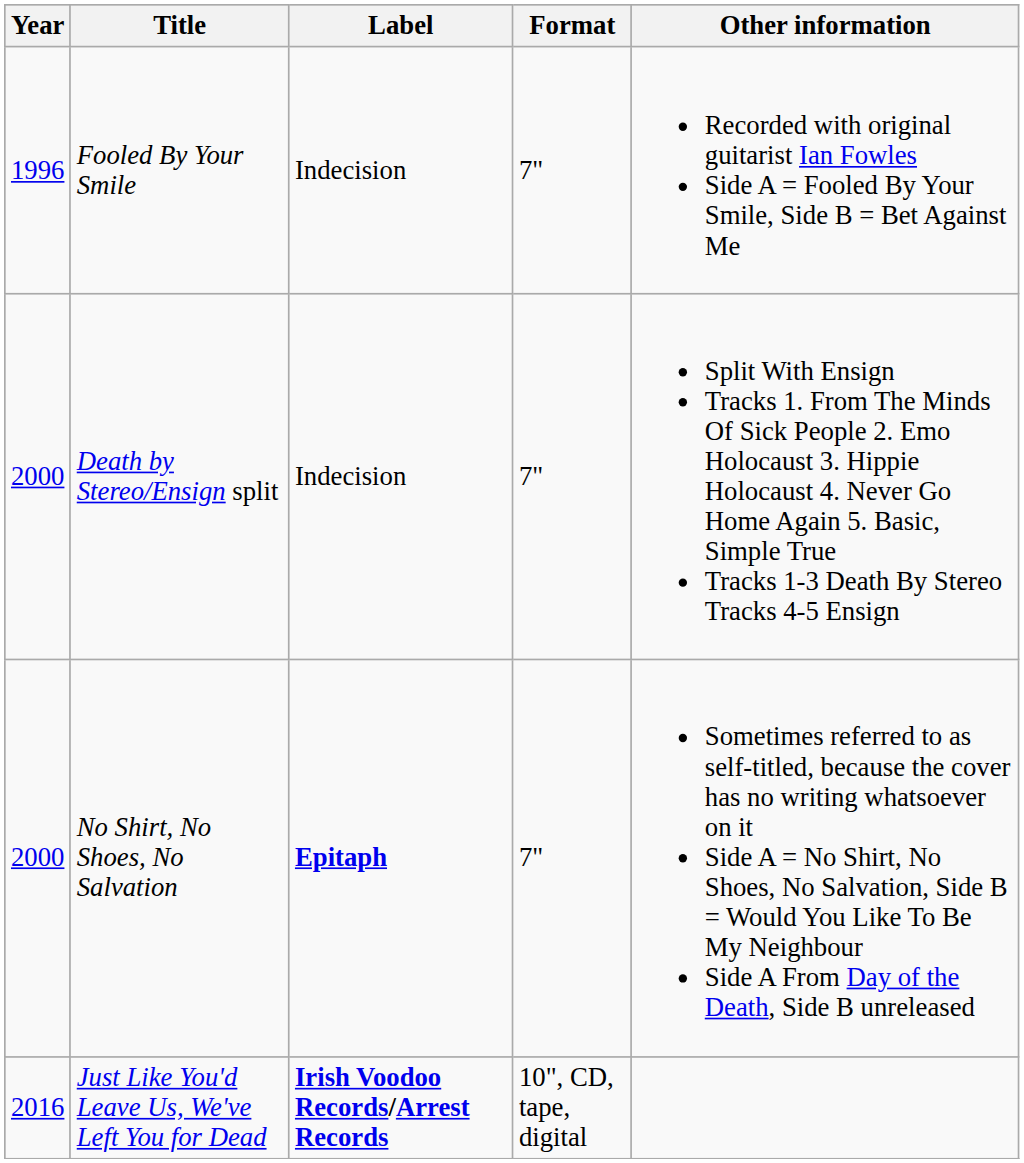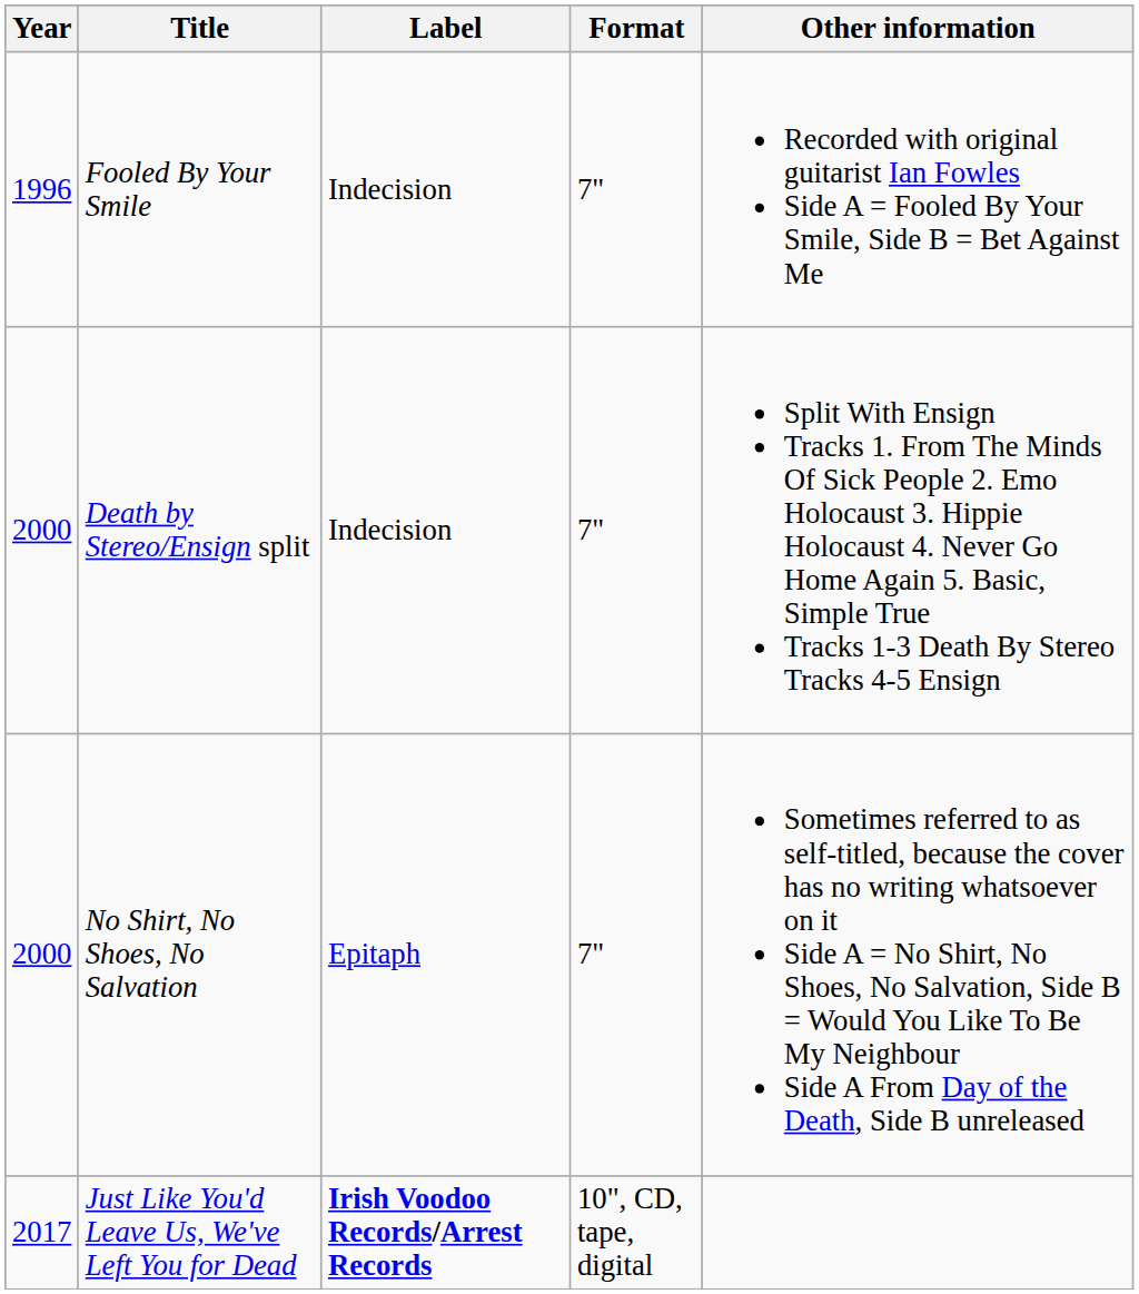No Shirt, No Shoes, No Salvation | Label: bold -> normal
Just Like You'd Leave Us, We've Left You for Dead | Year: 2016 -> 2017
